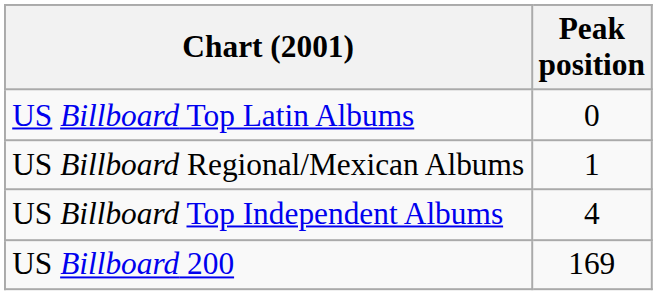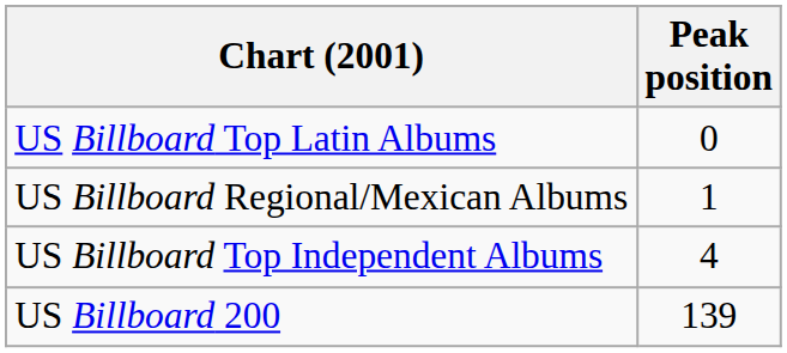US Billboard 200 | Peak position: 169 -> 139
